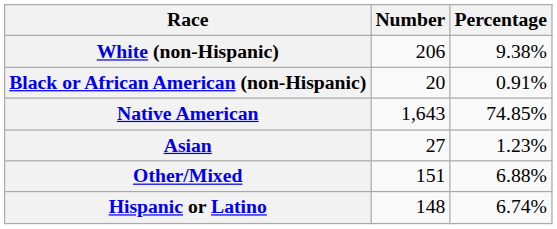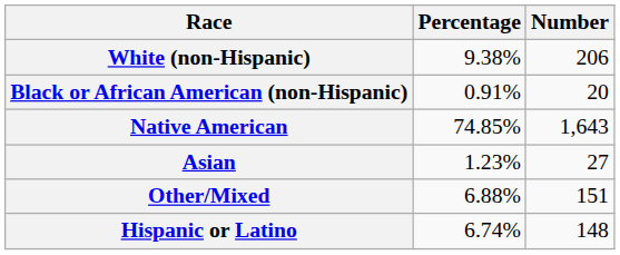columns swapped: Number <-> Percentage
